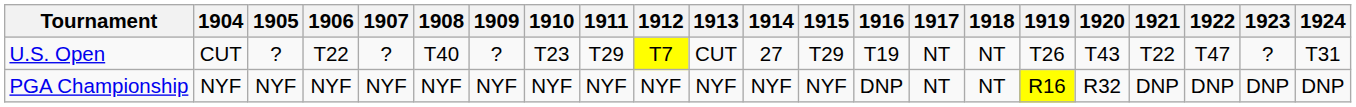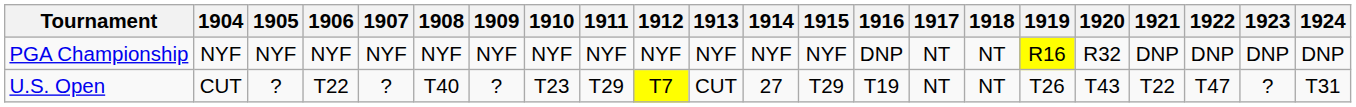rows swapped: U.S. Open <-> PGA Championship
